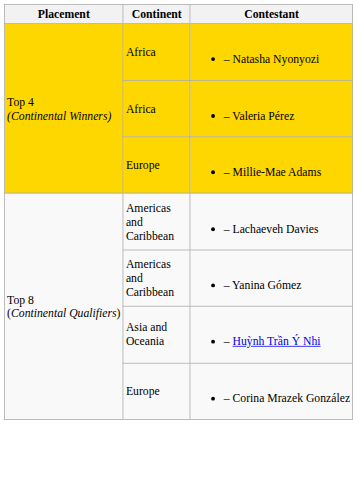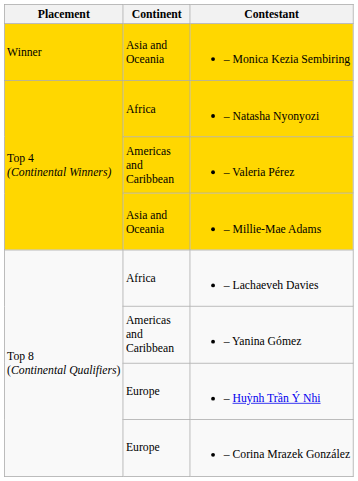+ row: Winner | Asia and Oceania | – Monica Kezia Sembiring
– Valeria Pérez | Continent: Africa -> Americas and Caribbean
– Millie-Mae Adams | Continent: Europe -> Asia and Oceania
– Lachaeveh Davies | Continent: Americas and Caribbean -> Africa
– Huỳnh Trần Ý Nhi | Continent: Asia and Oceania -> Europe
